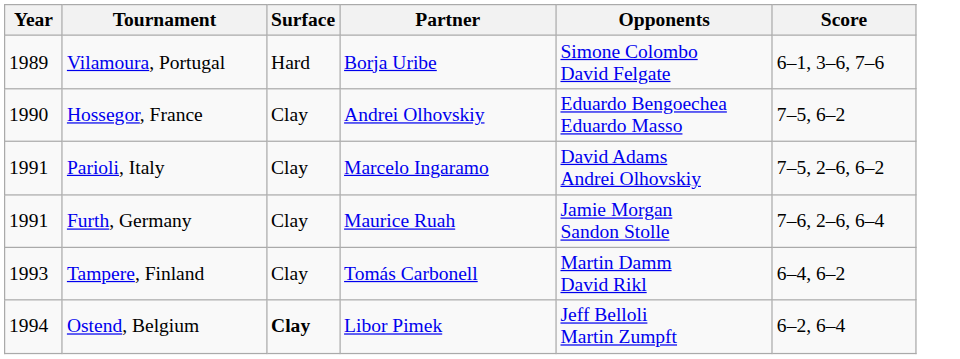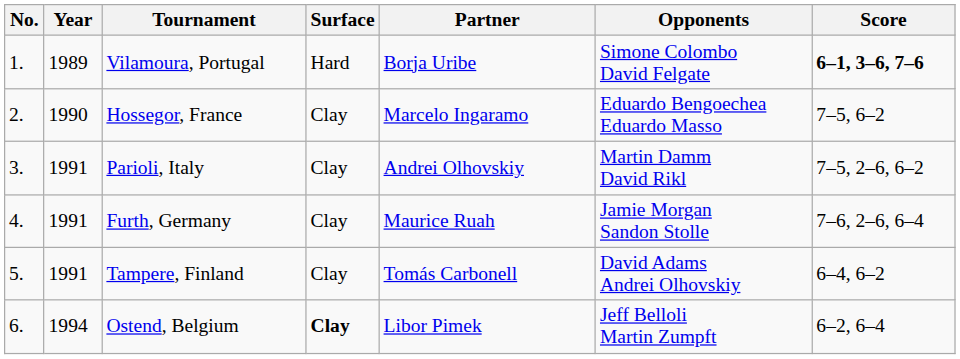+ column: No. | 1. | 2. | 3. | 4. | 5. | 6.
Vilamoura, Portugal | Score: normal -> bold
Hossegor, France | Partner: Andrei Olhovskiy -> Marcelo Ingaramo
Parioli, Italy | Partner: Marcelo Ingaramo -> Andrei Olhovskiy
Parioli, Italy | Opponents: David Adams Andrei Olhovskiy -> Martin Damm David Rikl
Tampere, Finland | Year: 1993 -> 1991
Tampere, Finland | Opponents: Martin Damm David Rikl -> David Adams Andrei Olhovskiy
